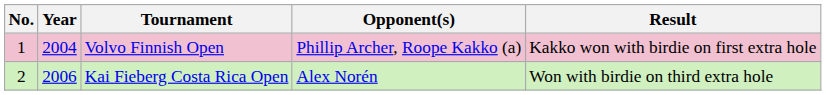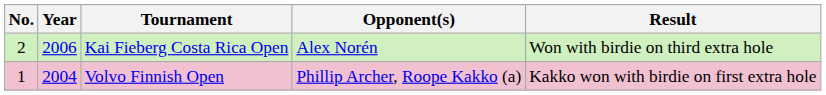rows swapped: Volvo Finnish Open <-> Kai Fieberg Costa Rica Open
